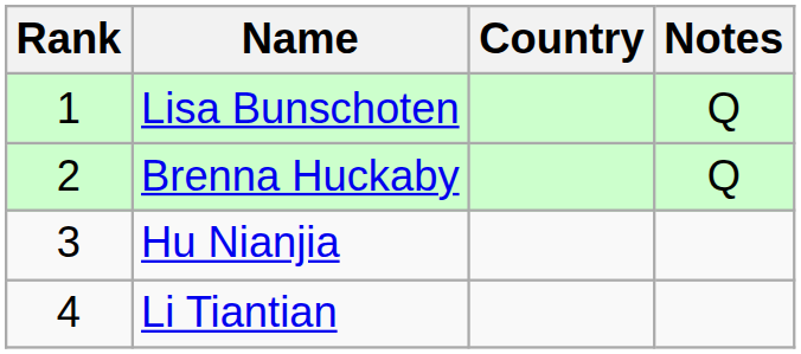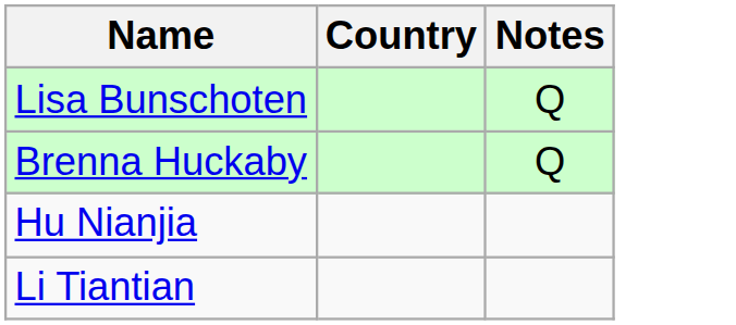- column: Rank | 1 | 2 | 3 | 4
